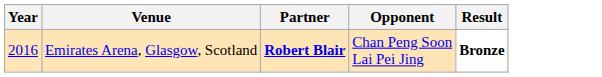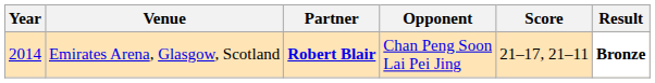+ column: Score | 21–17, 21–11
Emirates Arena, Glasgow, Scotland | Year: 2016 -> 2014
